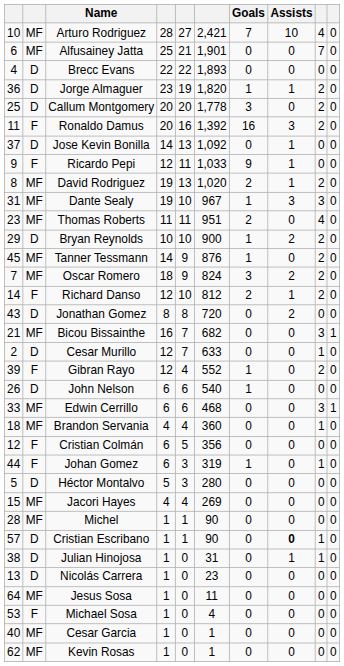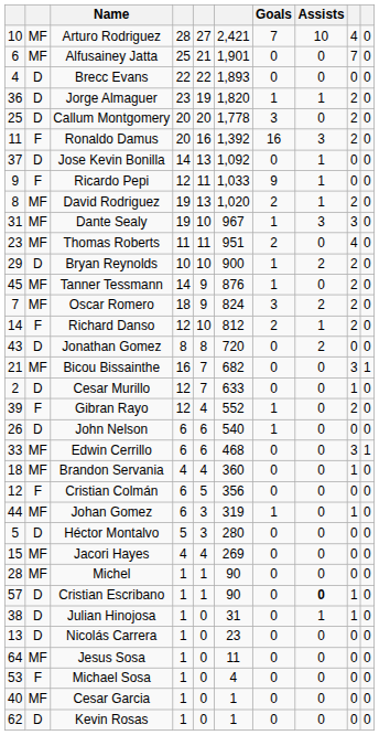Johan Gomez | column 2: F -> MF
Kevin Rosas | column 2: MF -> D
